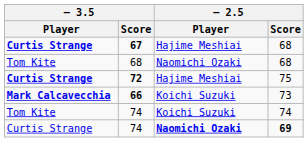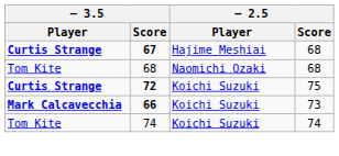72 | – 2.5 / Player: Hajime Meshiai -> Koichi Suzuki
- row: Curtis Strange | 74 | Naomichi Ozaki | 69
